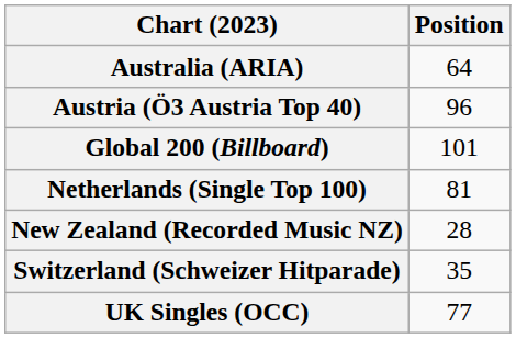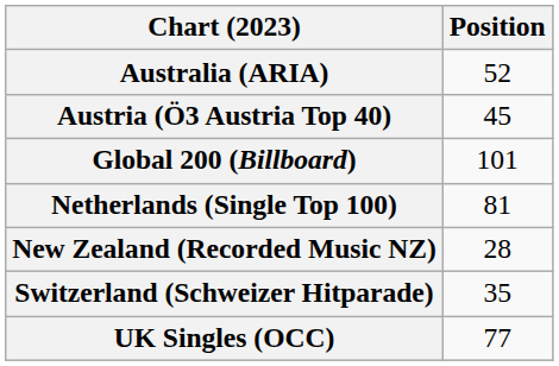Australia (ARIA) | Position: 64 -> 52
Austria (Ö3 Austria Top 40) | Position: 96 -> 45
